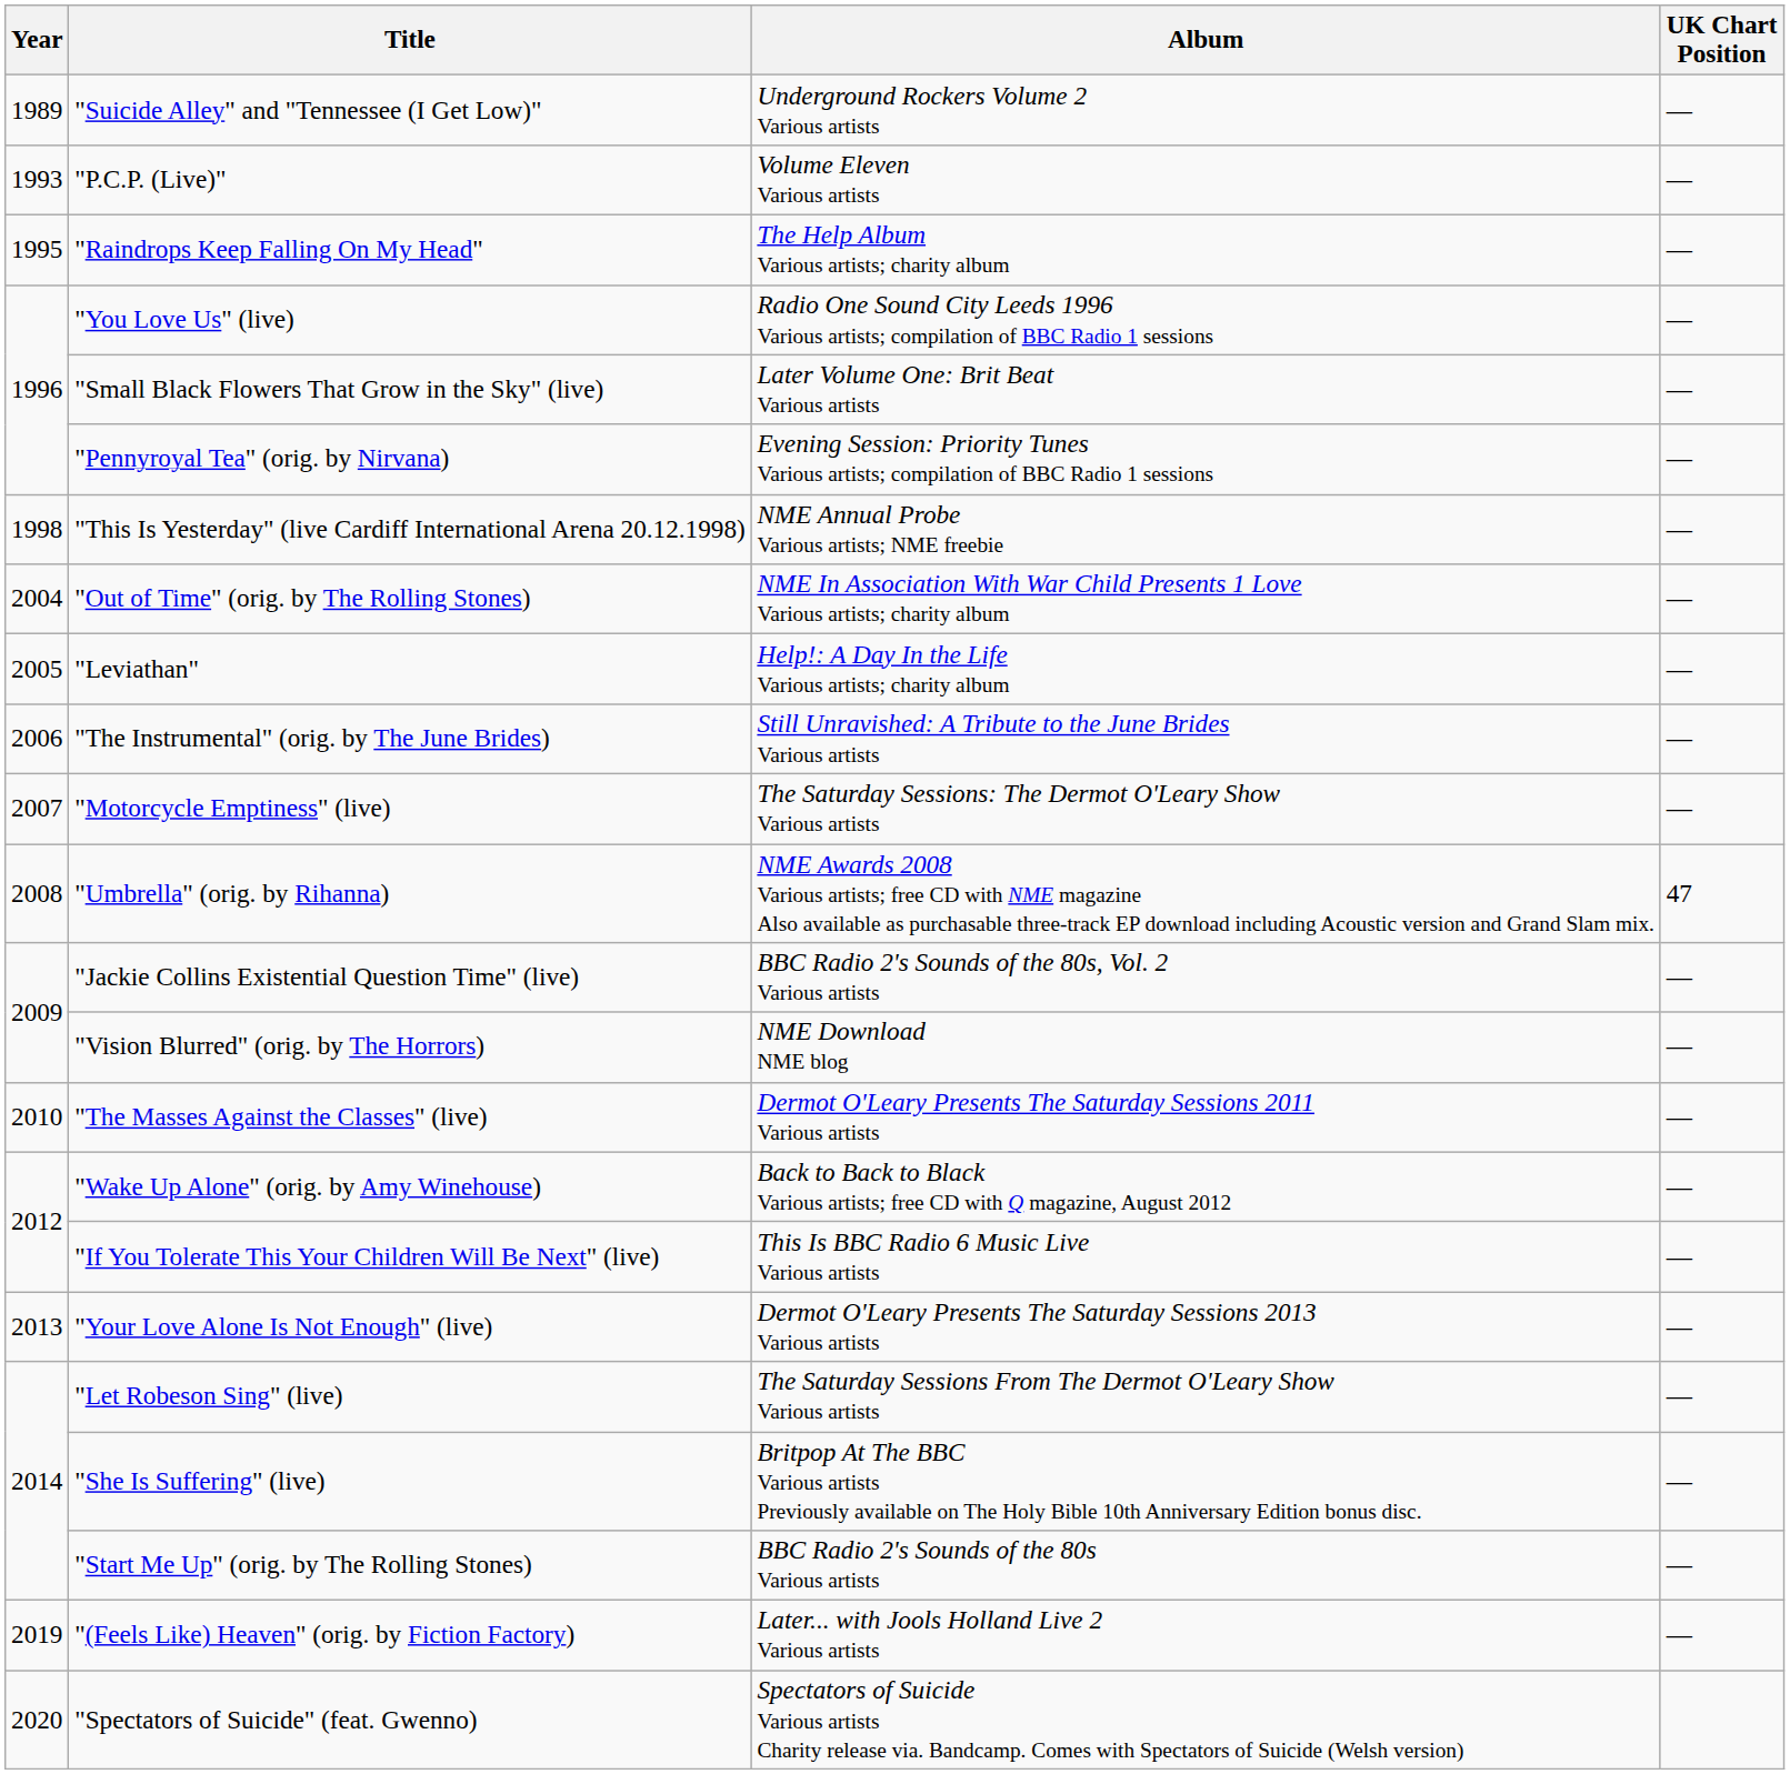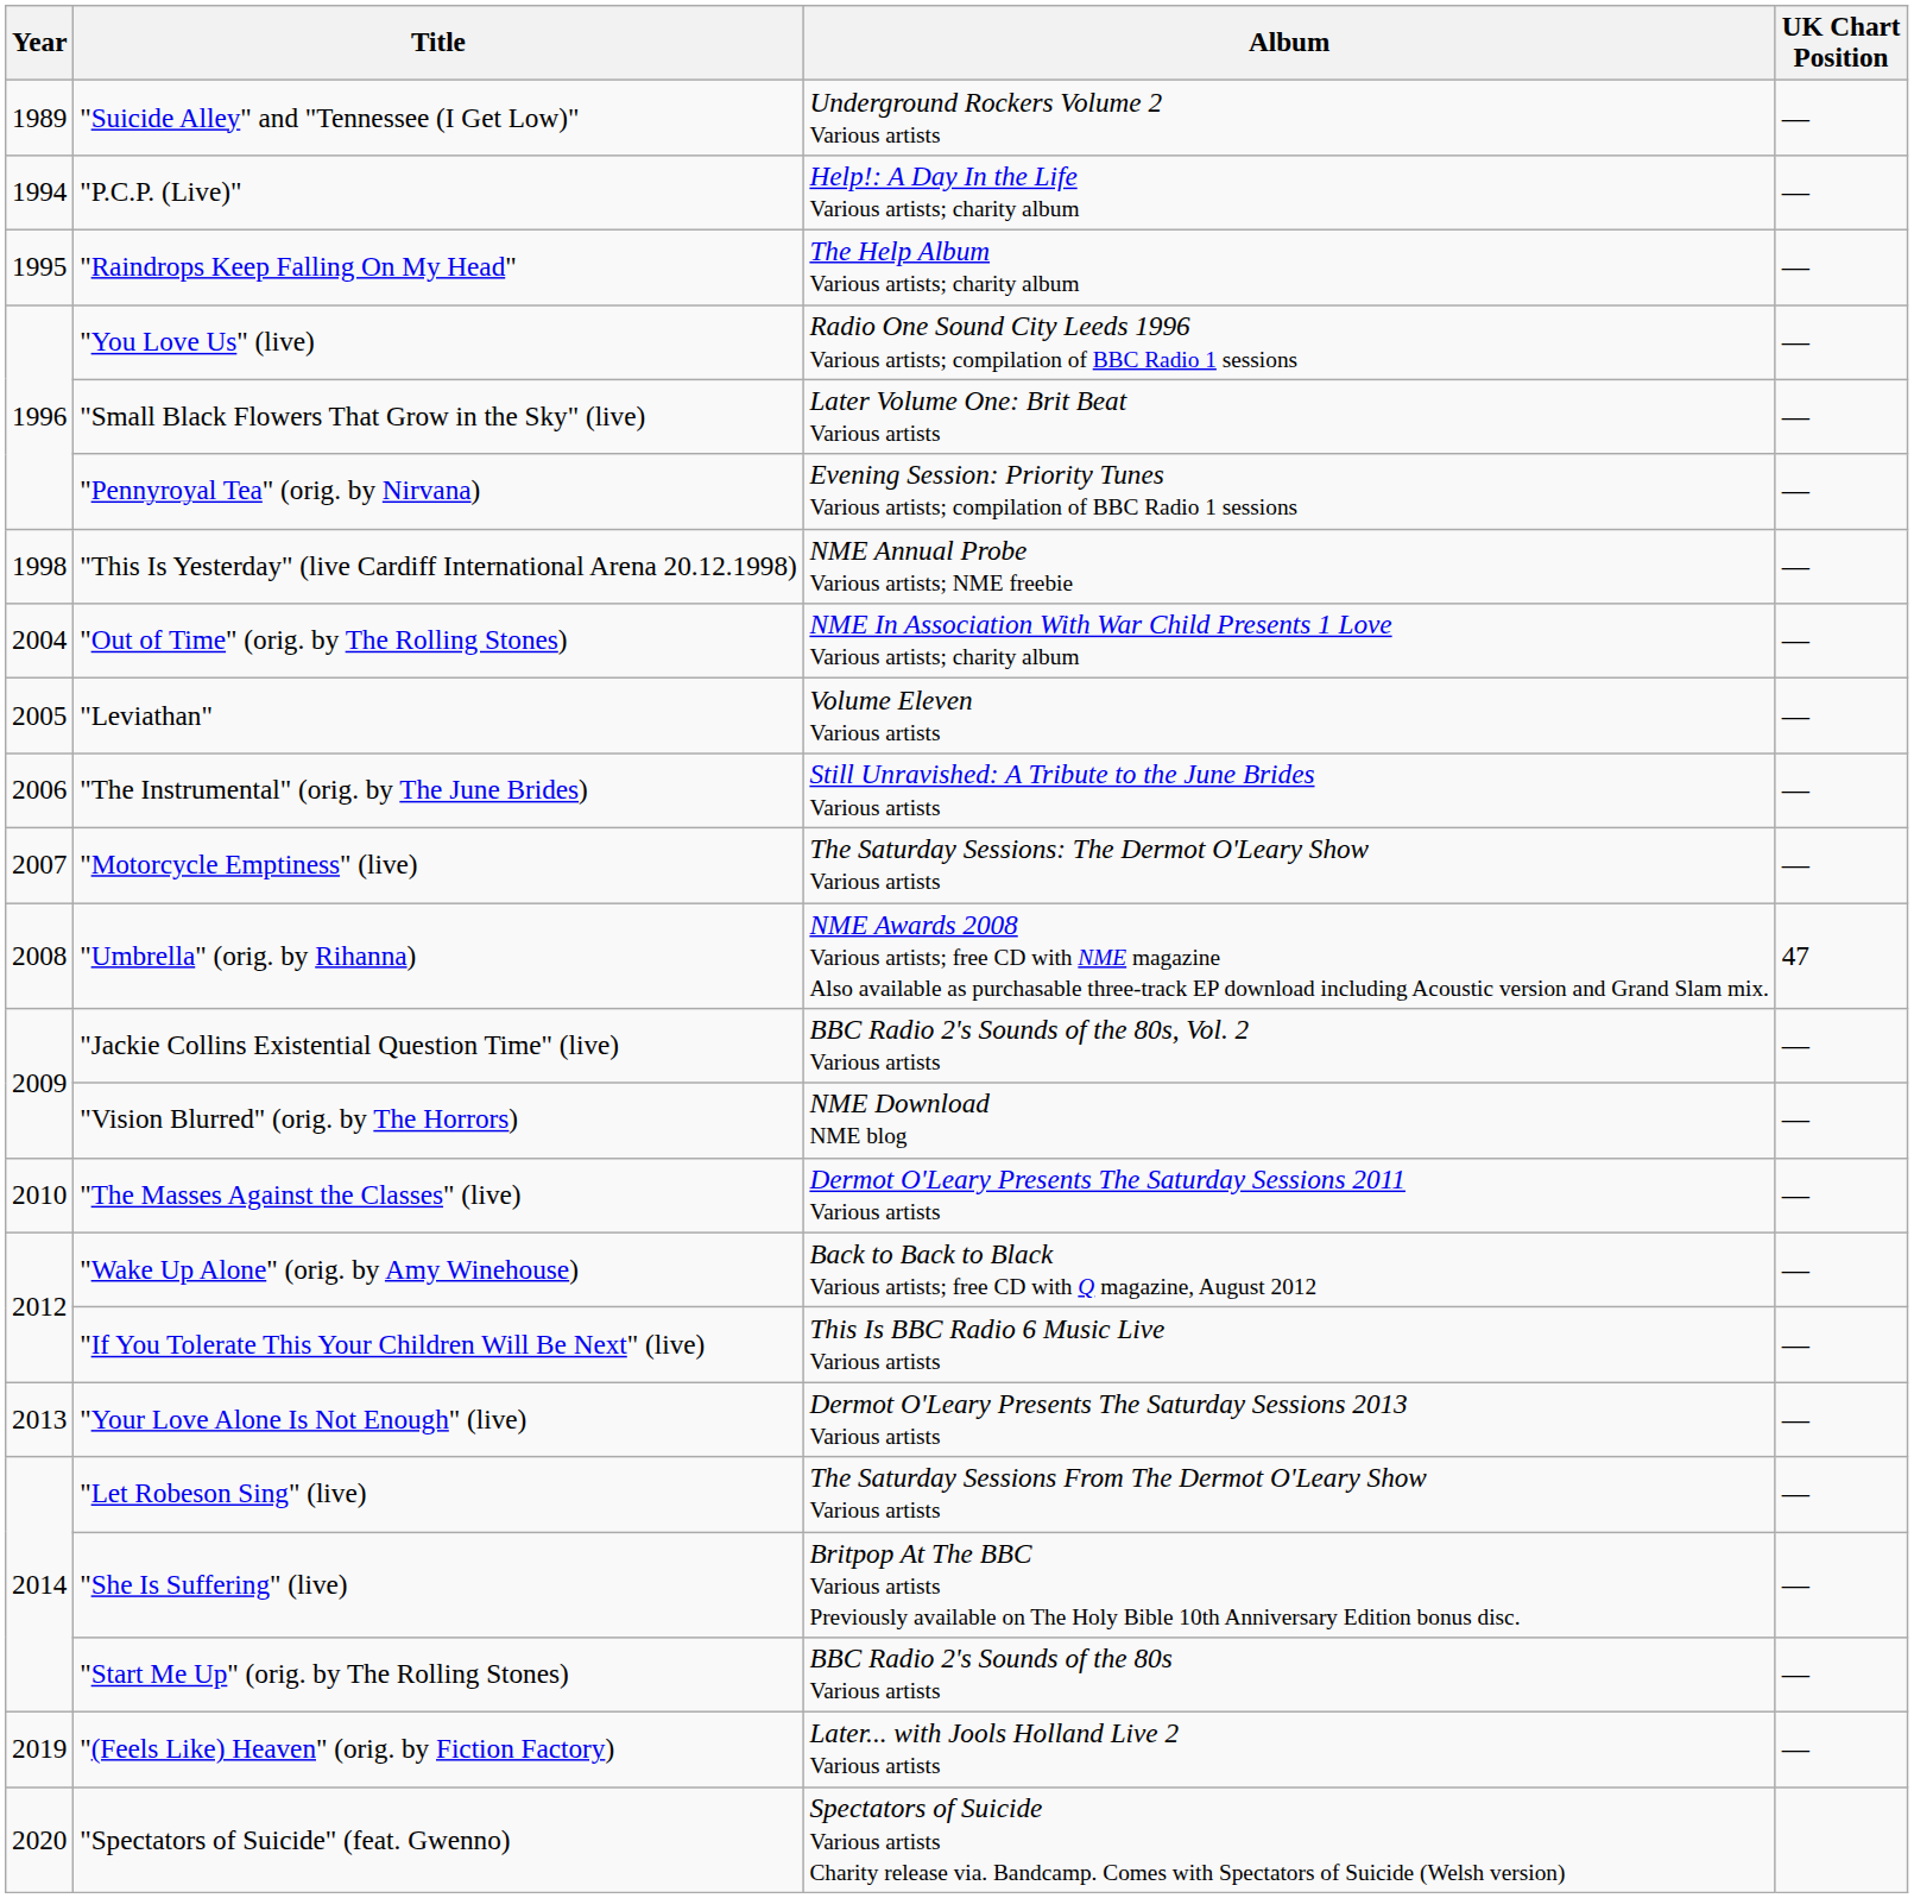"P.C.P. (Live)" | Year: 1993 -> 1994
"P.C.P. (Live)" | Album: Volume Eleven Various artists -> Help!: A Day In the Life Various artists; charity album
"Leviathan" | Album: Help!: A Day In the Life Various artists; charity album -> Volume Eleven Various artists
